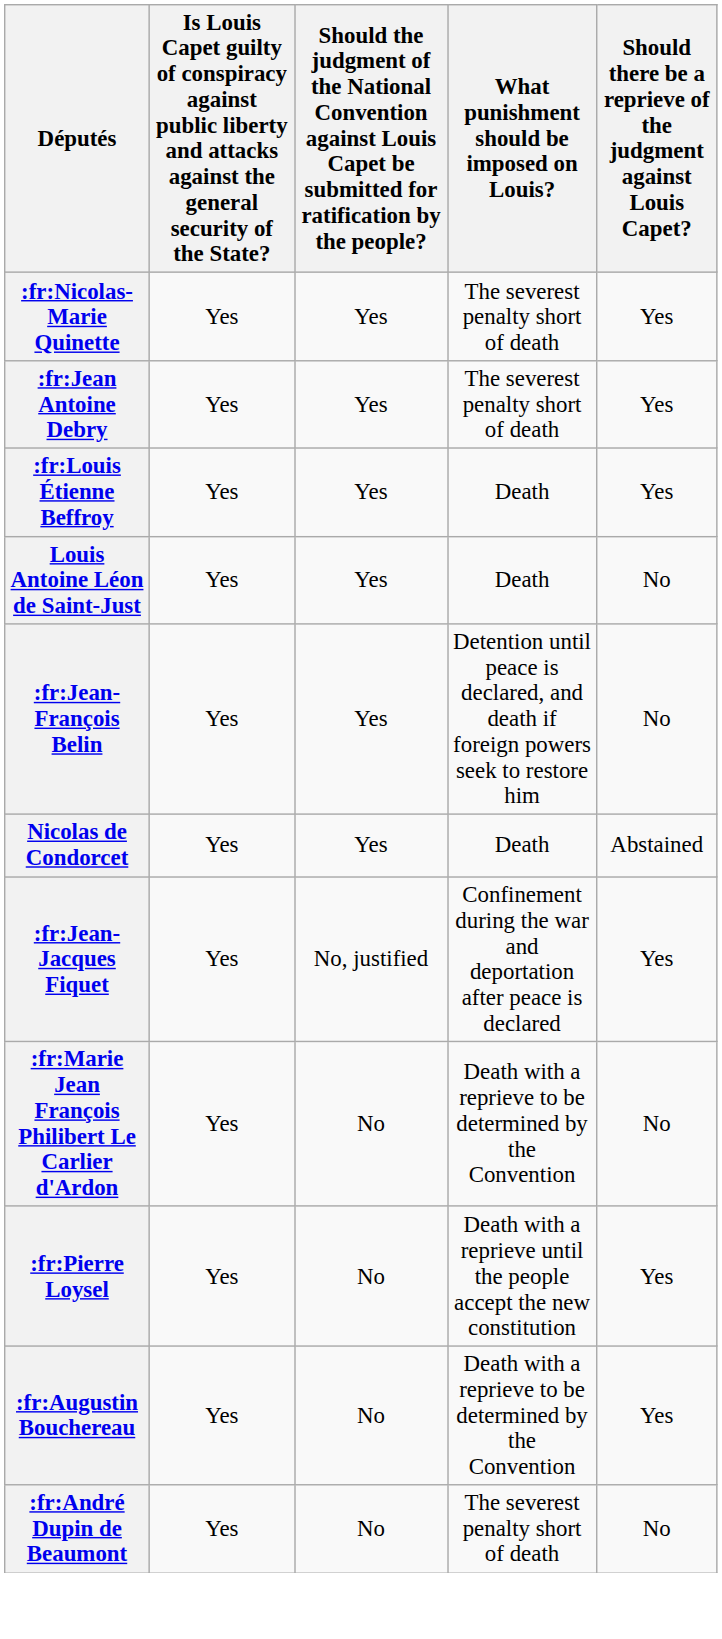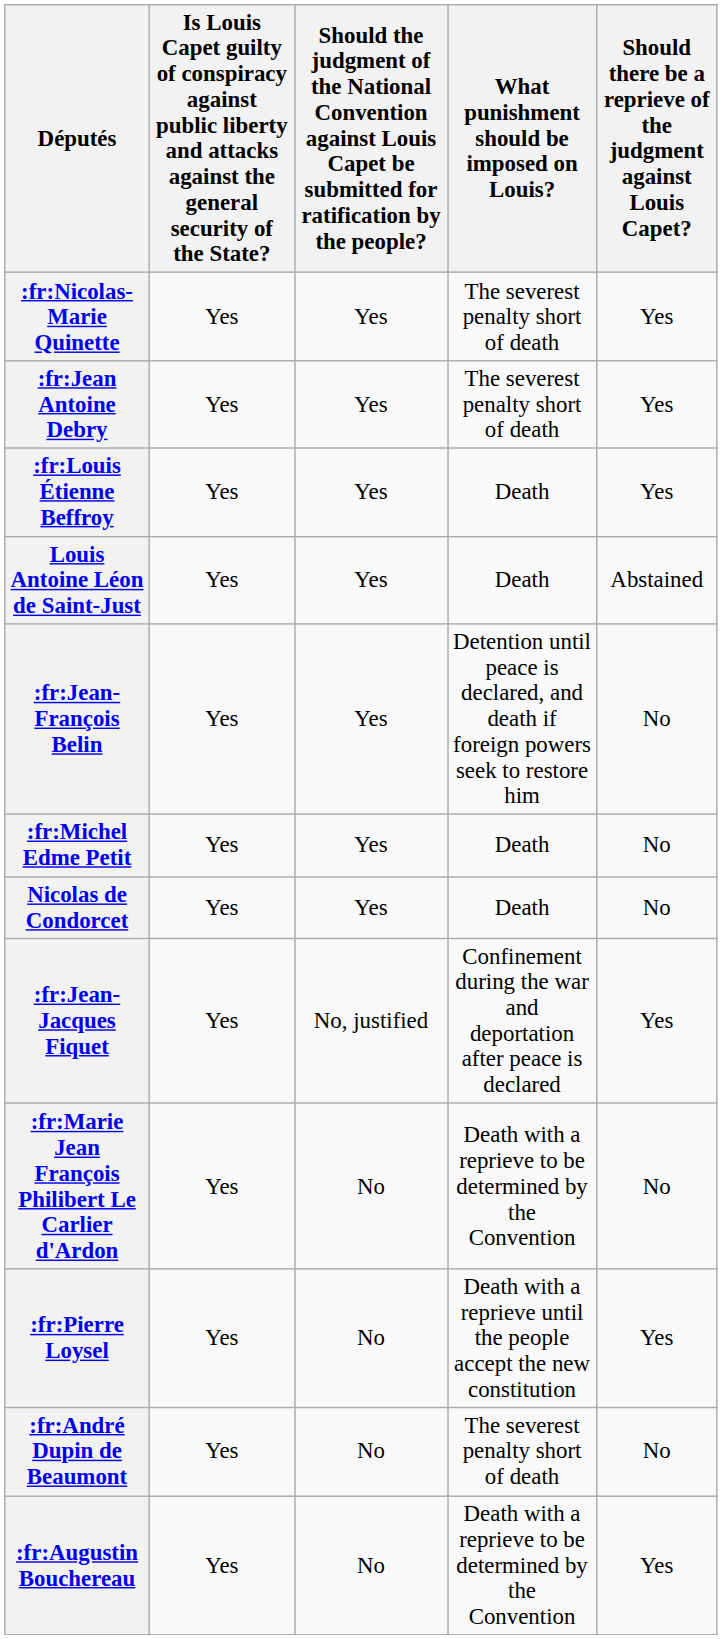Louis Antoine Léon de Saint-Just | column 5: No -> Abstained
+ row: :fr:Michel Edme Petit | Yes | Yes | Death | No
Nicolas de Condorcet | column 5: Abstained -> No
rows swapped: :fr:André Dupin de Beaumont <-> :fr:Augustin Bouchereau
